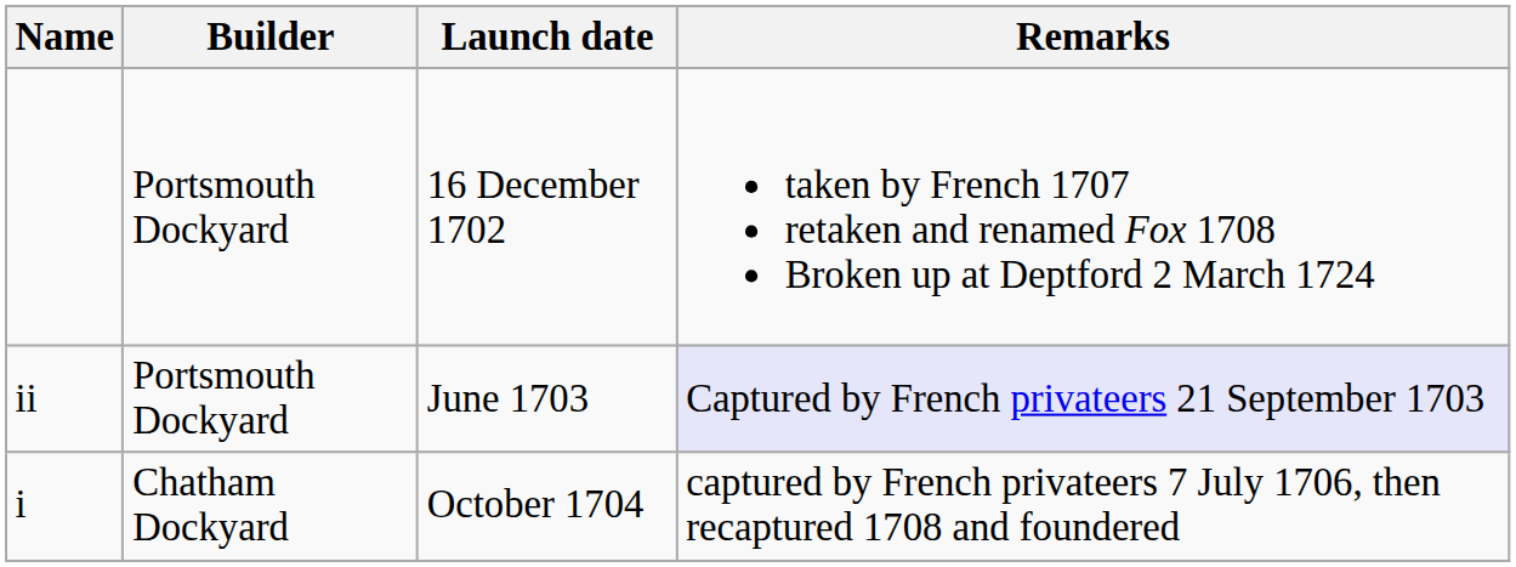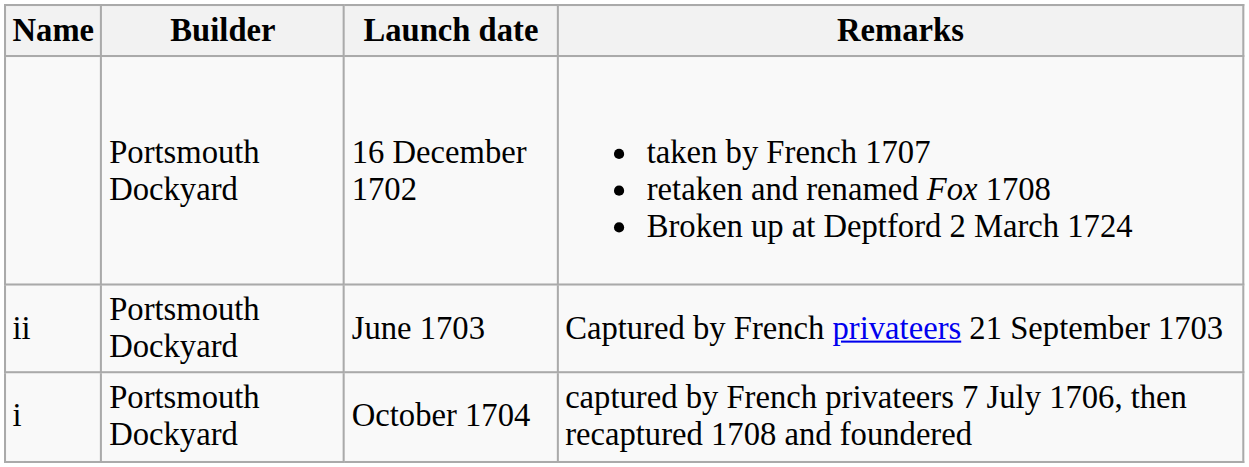June 1703 | Remarks: lavender background -> no background
October 1704 | Builder: Chatham Dockyard -> Portsmouth Dockyard
